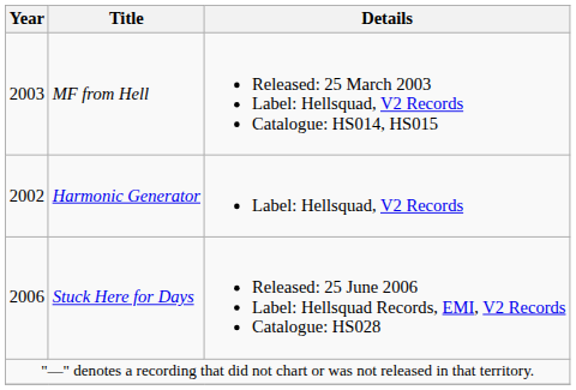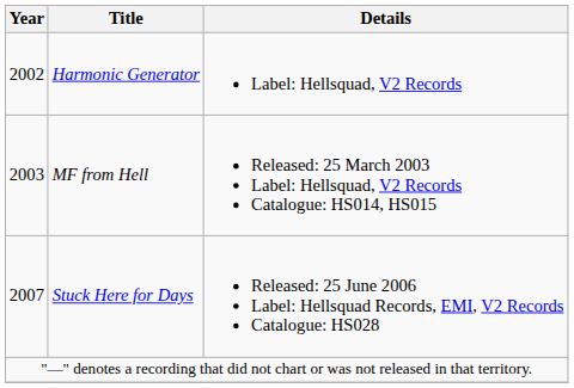rows swapped: Harmonic Generator <-> MF from Hell
Stuck Here for Days | Year: 2006 -> 2007
